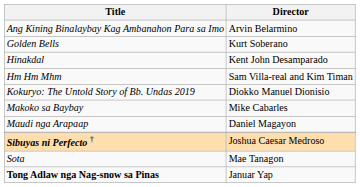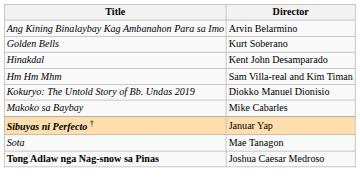- row: Maudi nga Arapaap | Daniel Magayon
Sibuyas ni Perfecto † | Director: Joshua Caesar Medroso -> Januar Yap
Tong Adlaw nga Nag-snow sa Pinas | Director: Januar Yap -> Joshua Caesar Medroso
